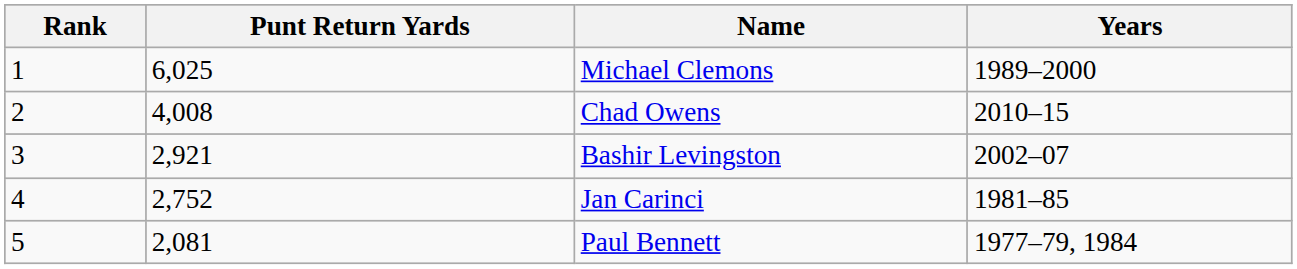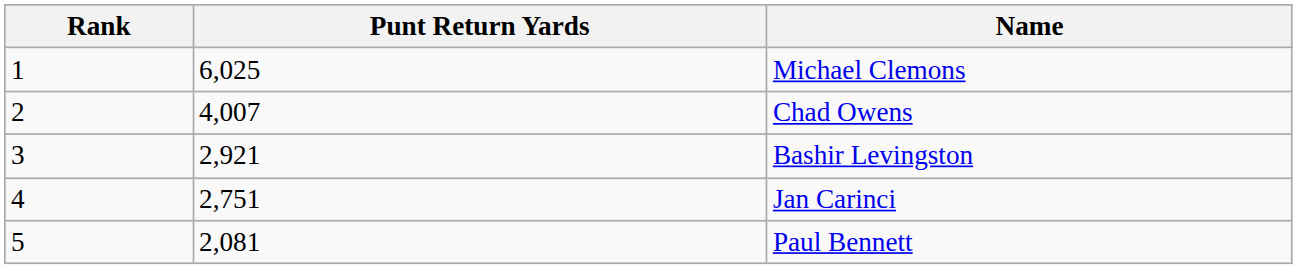- column: Years | 1989–2000 | 2010–15 | 2002–07 | 1981–85 | 1977–79, 1984
Chad Owens | Punt Return Yards: 4,008 -> 4,007
Jan Carinci | Punt Return Yards: 2,752 -> 2,751
